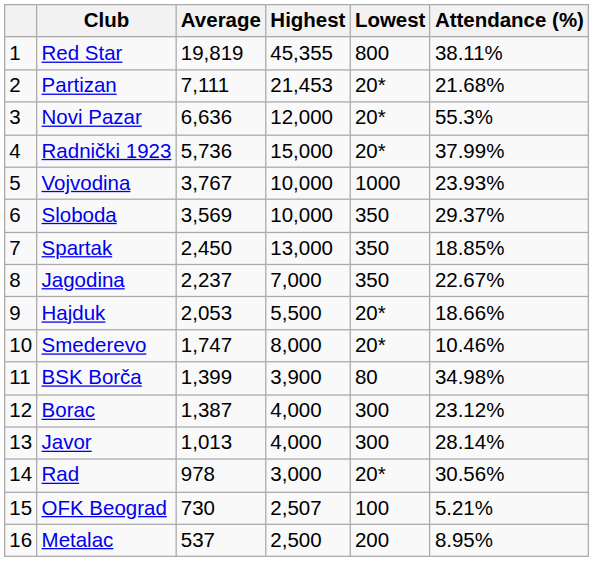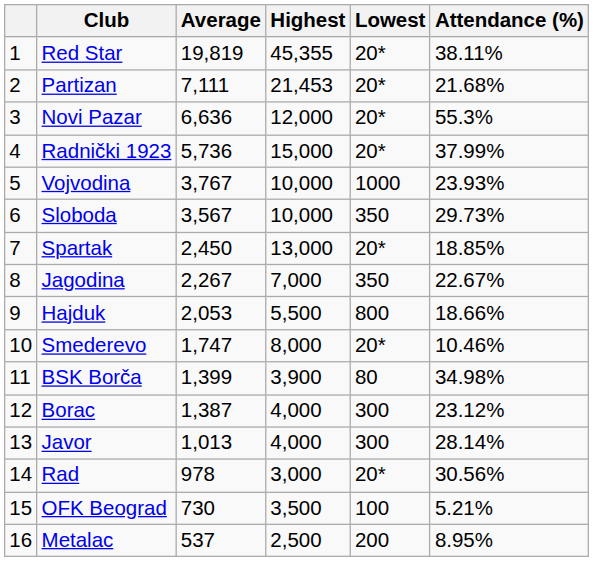Red Star | Lowest: 800 -> 20*
Sloboda | Average: 3,569 -> 3,567
Sloboda | Attendance (%): 29.37% -> 29.73%
Spartak | Lowest: 350 -> 20*
Jagodina | Average: 2,237 -> 2,267
Hajduk | Lowest: 20* -> 800
OFK Beograd | Highest: 2,507 -> 3,500
